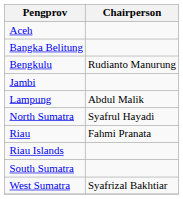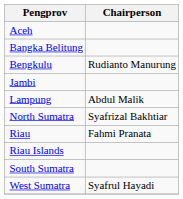North Sumatra | Chairperson: Syafrul Hayadi -> Syafrizal Bakhtiar
West Sumatra | Chairperson: Syafrizal Bakhtiar -> Syafrul Hayadi
